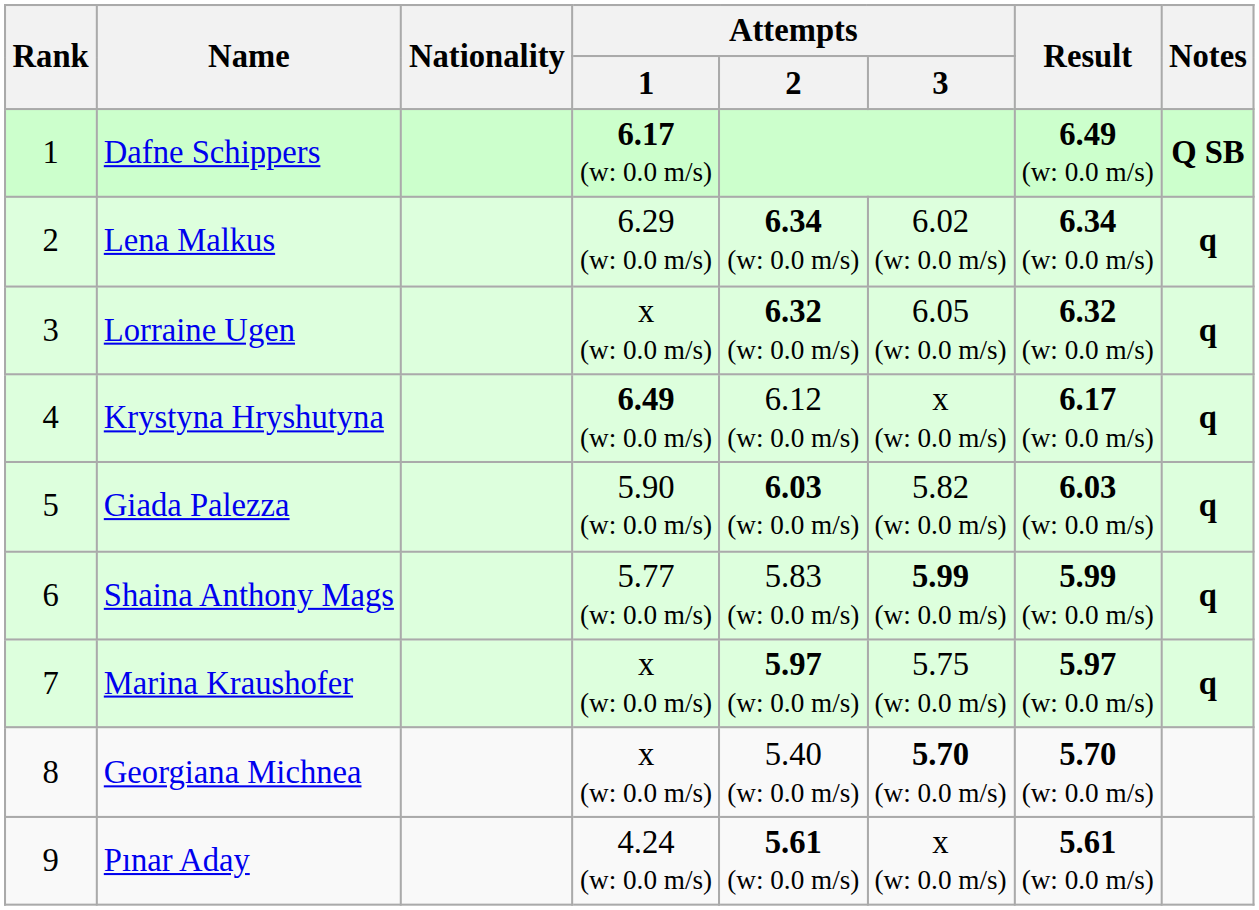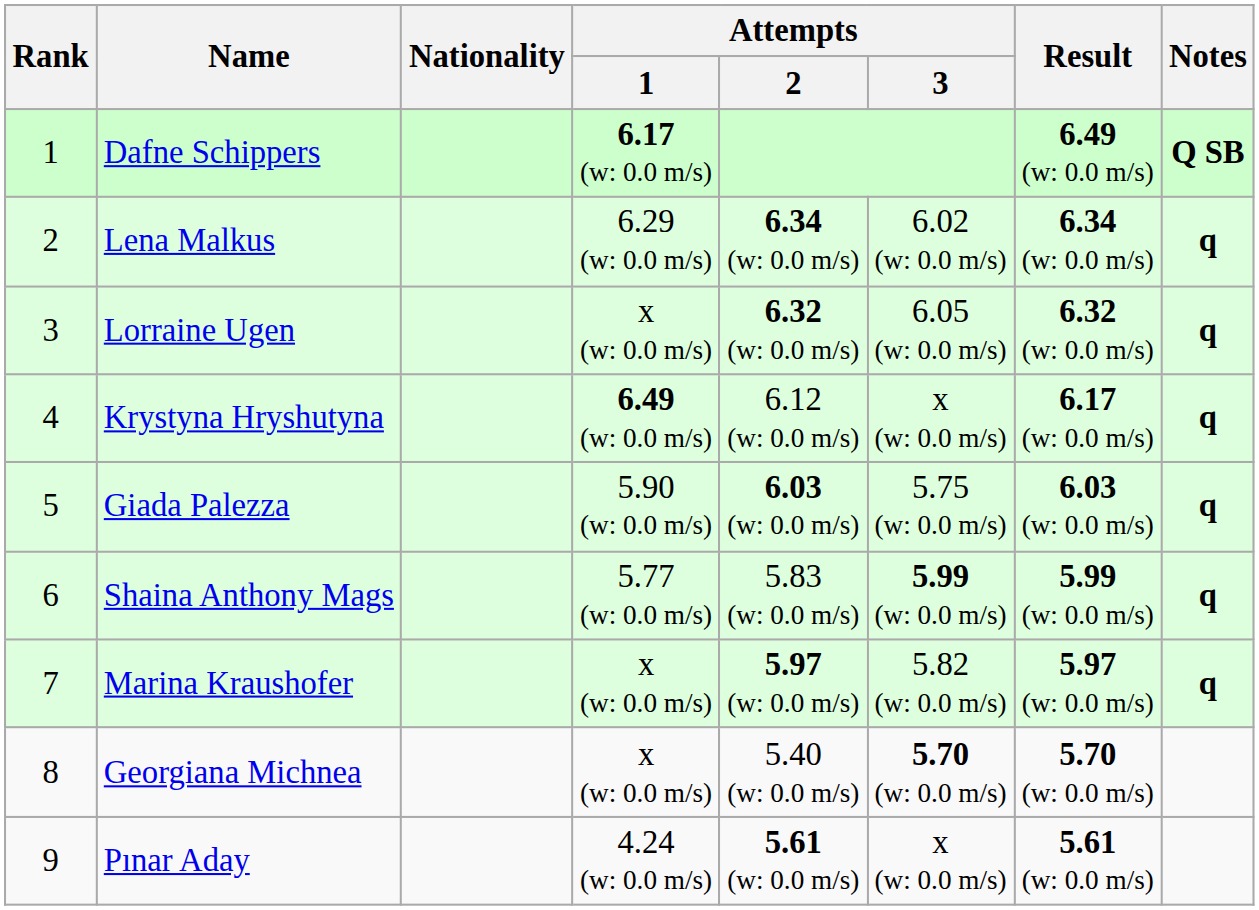Giada Palezza | Attempts / 3: 5.82 (w: 0.0 m/s) -> 5.75 (w: 0.0 m/s)
Marina Kraushofer | Attempts / 3: 5.75 (w: 0.0 m/s) -> 5.82 (w: 0.0 m/s)
